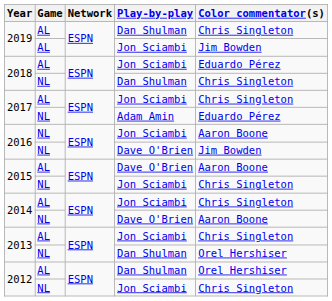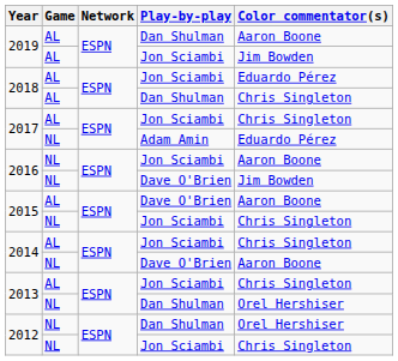2019 / Dan Shulman | Color commentator(s): Chris Singleton -> Aaron Boone
2018 / Dan Shulman | Game: NL -> AL
2012 / Dan Shulman | Game: AL -> NL
